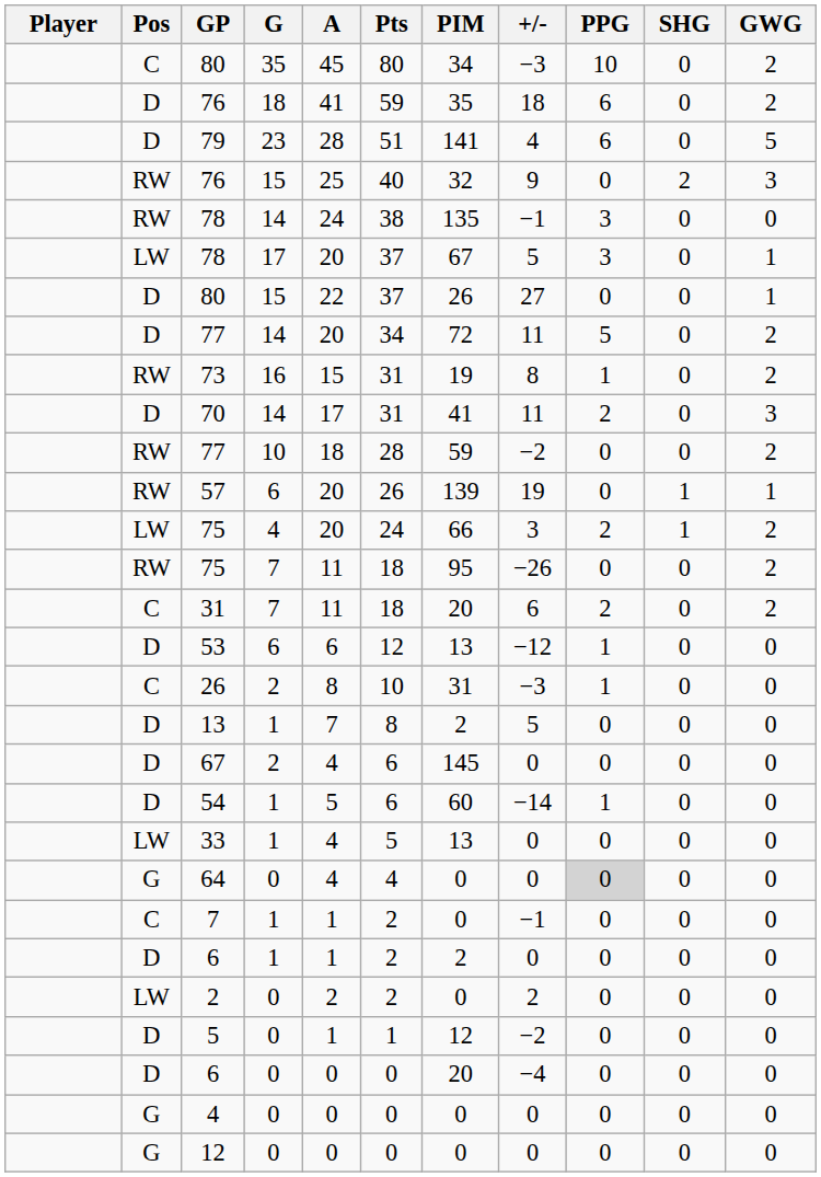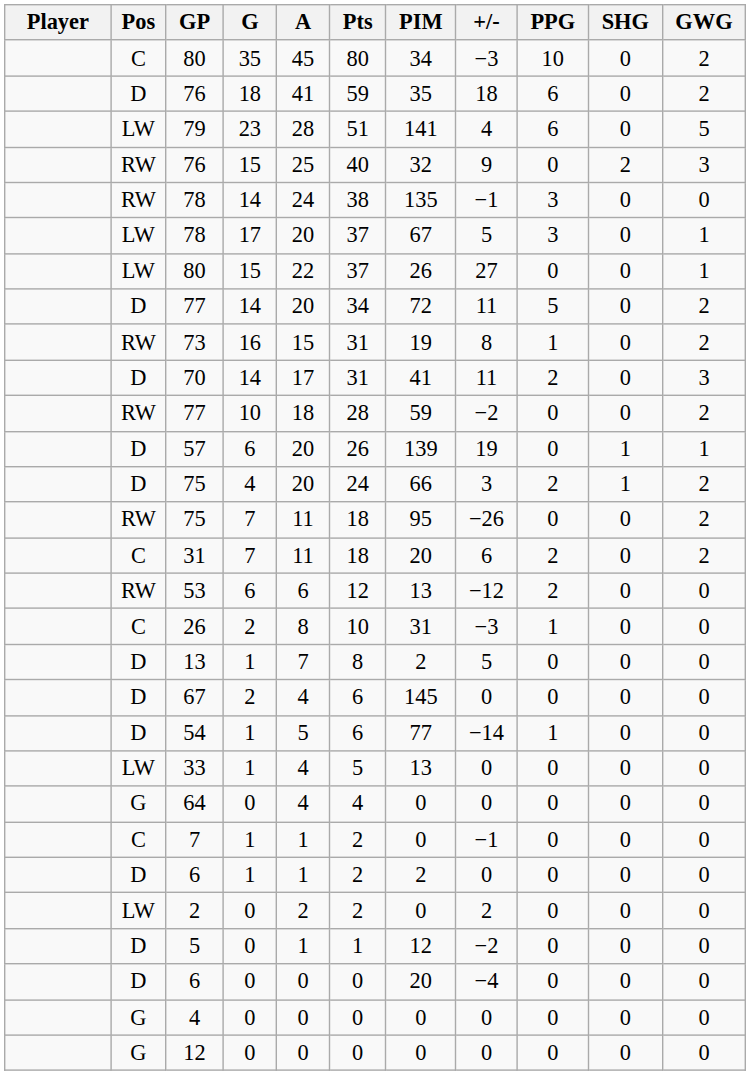79 | Pos: D -> LW
80 / 15 | Pos: D -> LW
57 | Pos: RW -> D
75 / 4 | Pos: LW -> D
53 | Pos: D -> RW
53 | PPG: 1 -> 2
54 | PIM: 60 -> 77
64 | PPG: lightgrey background -> no background
